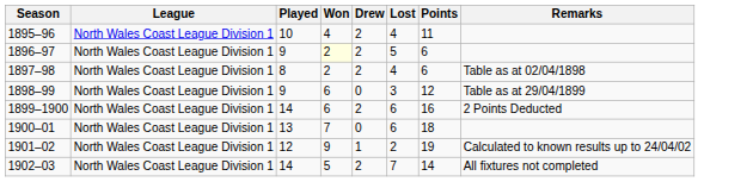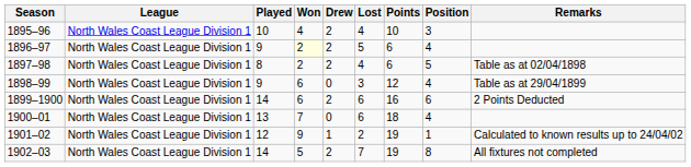+ column: Position | 3 | 4 | 5 | 4 | 6 | 4 | 1 | 8
1895–96 | Points: 11 -> 10
1902–03 | Points: 14 -> 19
